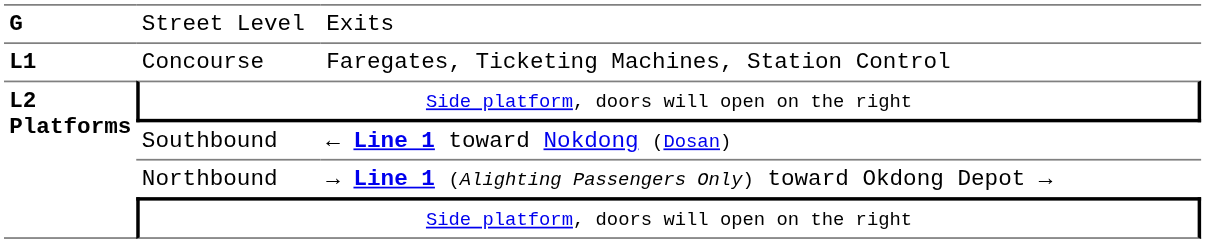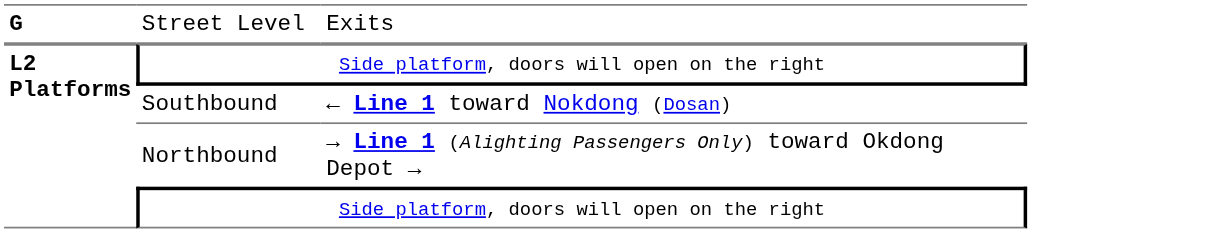- row: L1 | Concourse | Faregates, Ticketing Machines, Station Control
